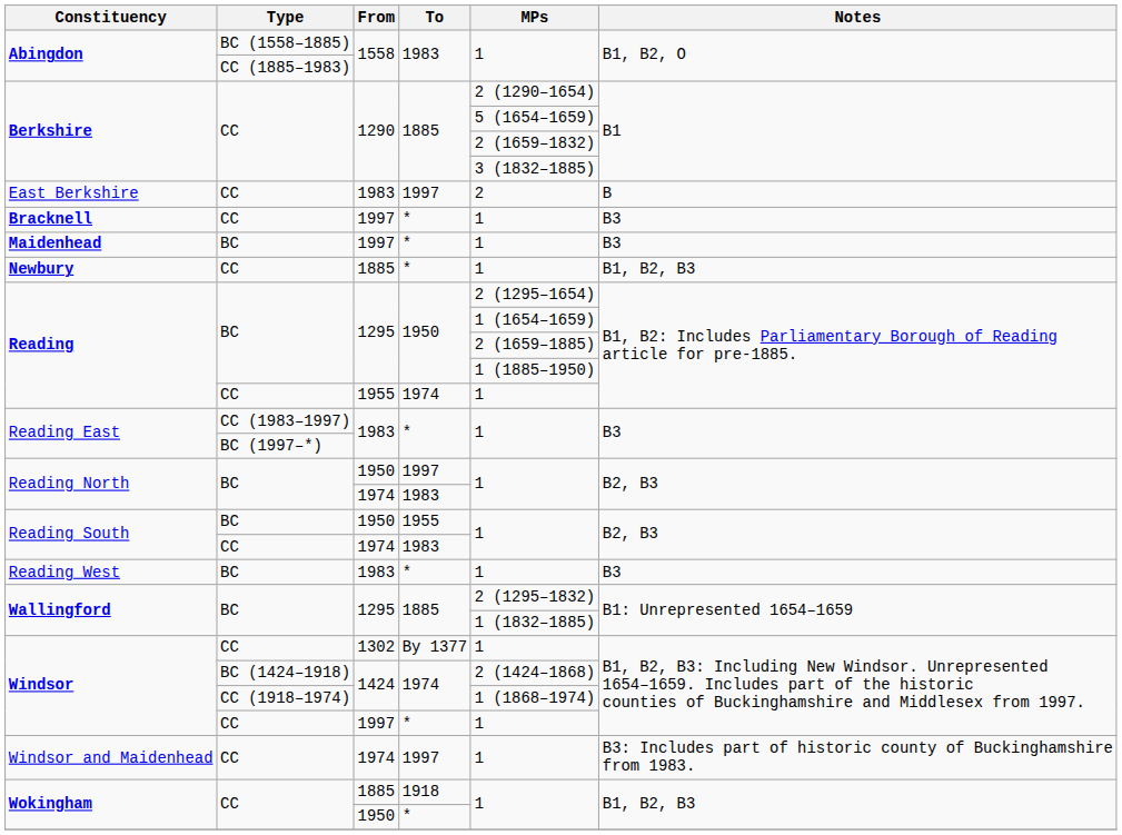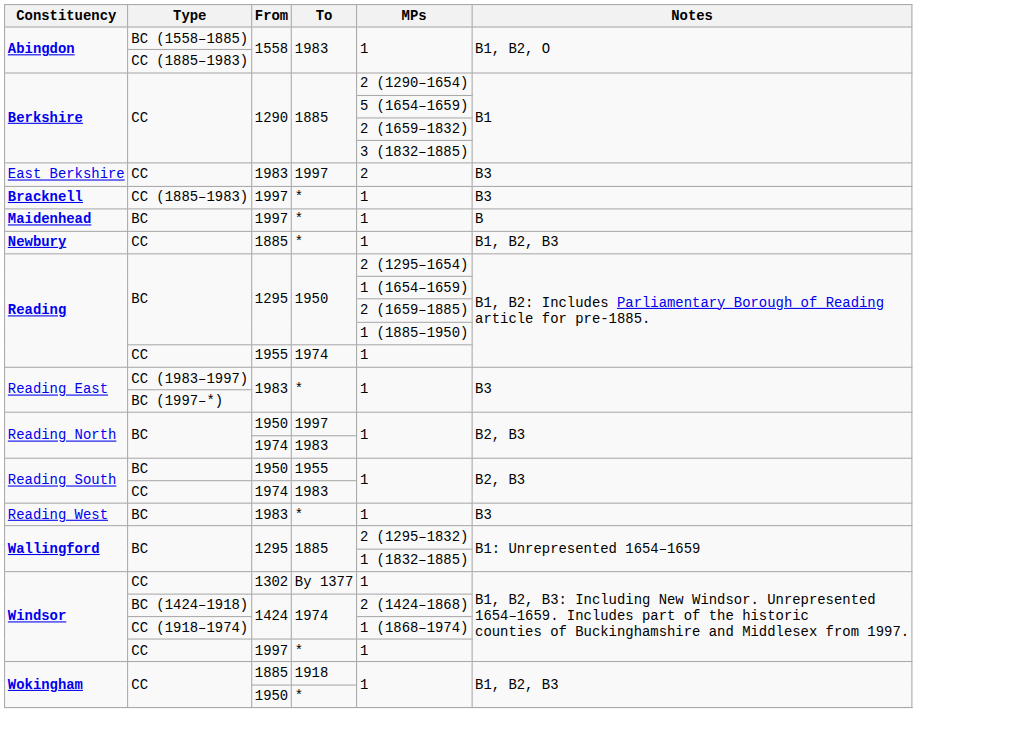East Berkshire | Notes: B -> B3
Bracknell | Type: CC -> CC (1885–1983)
Maidenhead | Notes: B3 -> B
- row: Windsor and Maidenhead | CC | 1974 | 1997 | 1 | B3: Includes part of historic county of Buckinghamshire from 1983.
